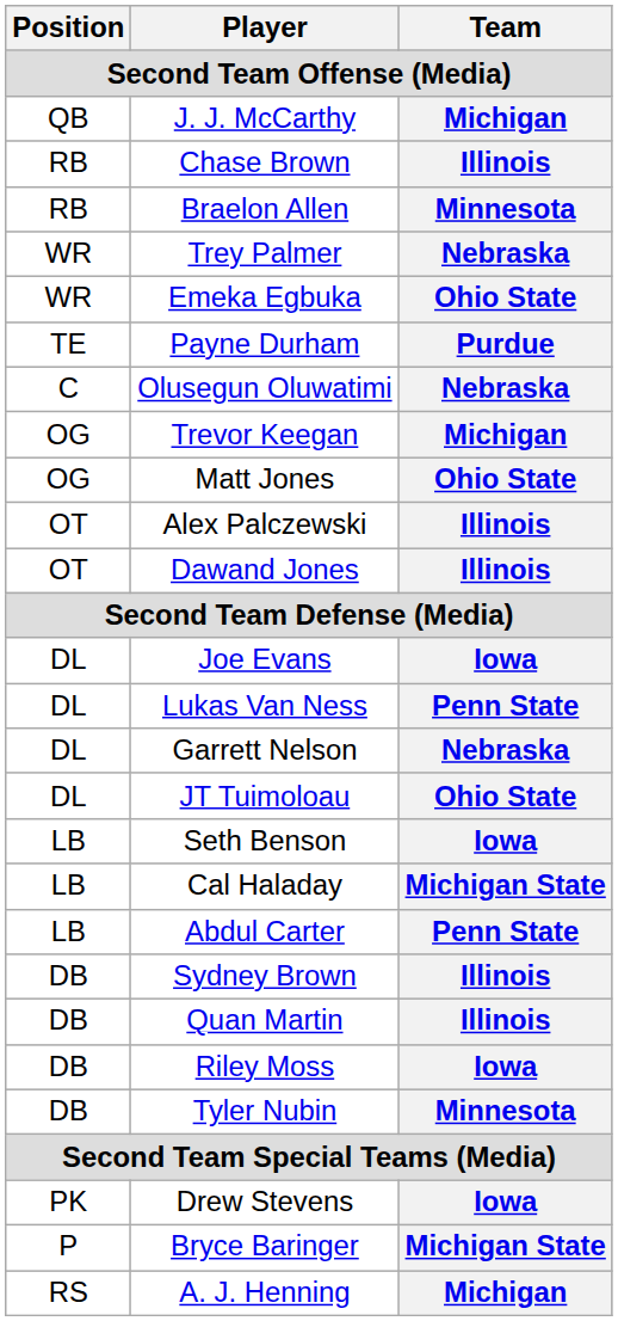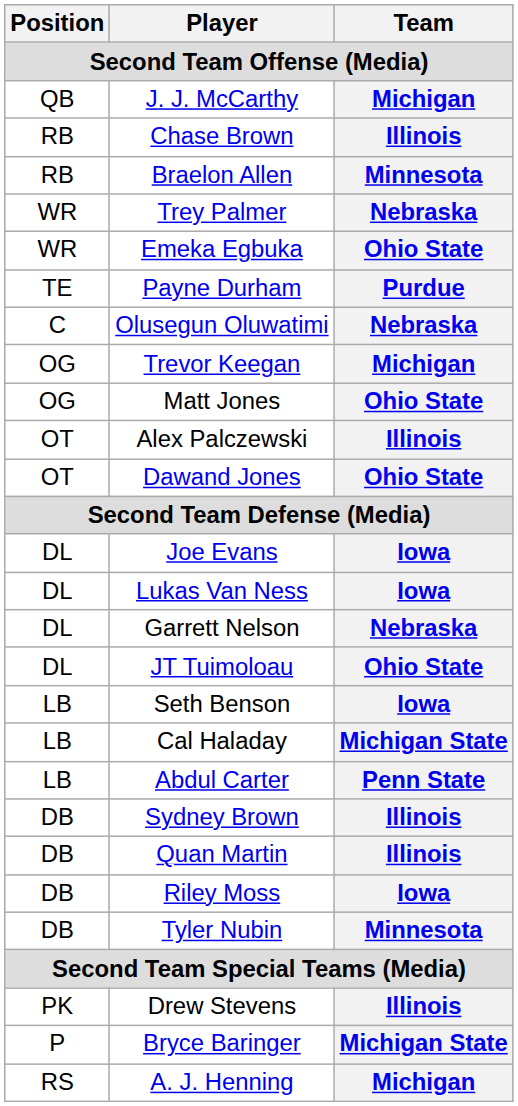Dawand Jones | Team: Illinois -> Ohio State
Lukas Van Ness | Team: Penn State -> Iowa
Drew Stevens | Team: Iowa -> Illinois
